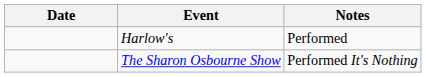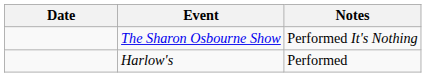rows swapped: The Sharon Osbourne Show <-> Harlow's
